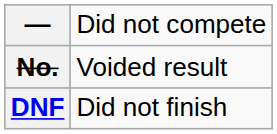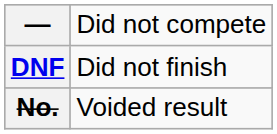rows swapped: DNF <-> No.
